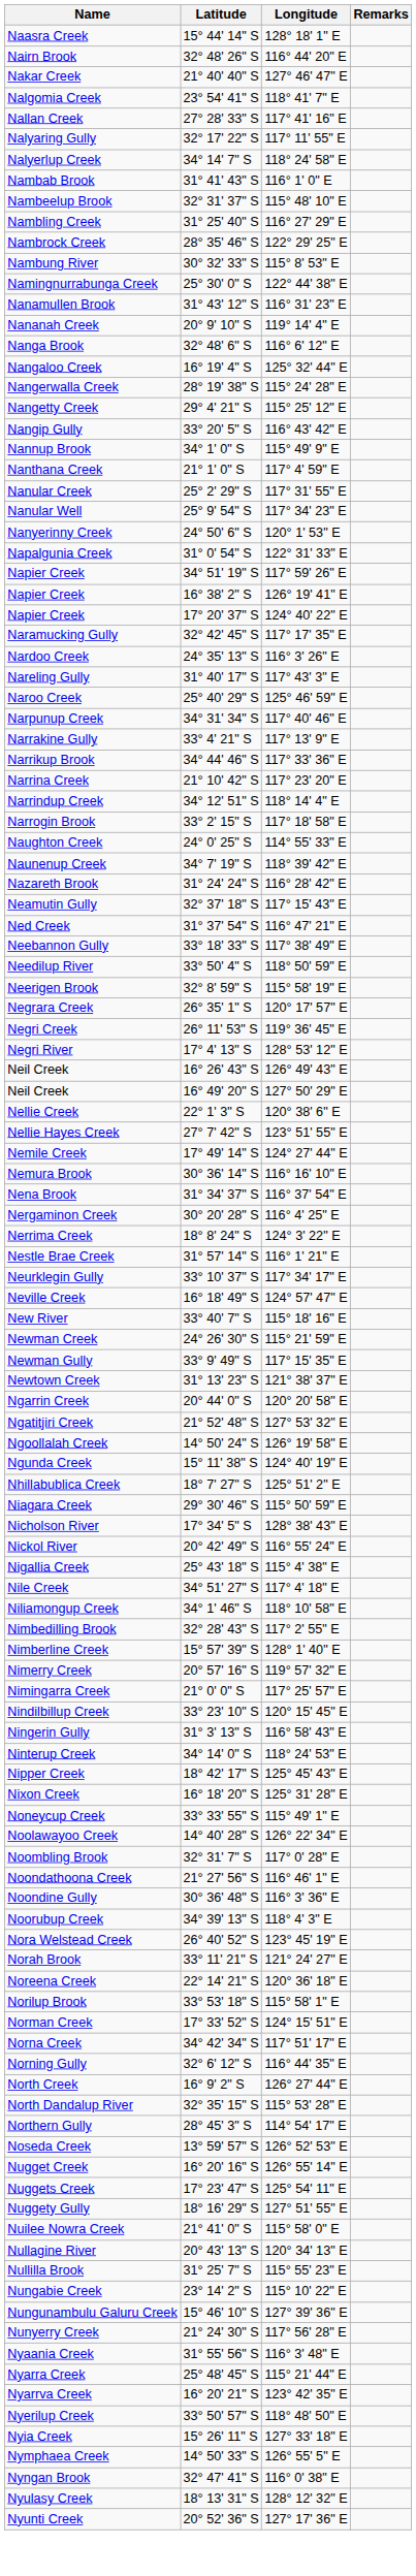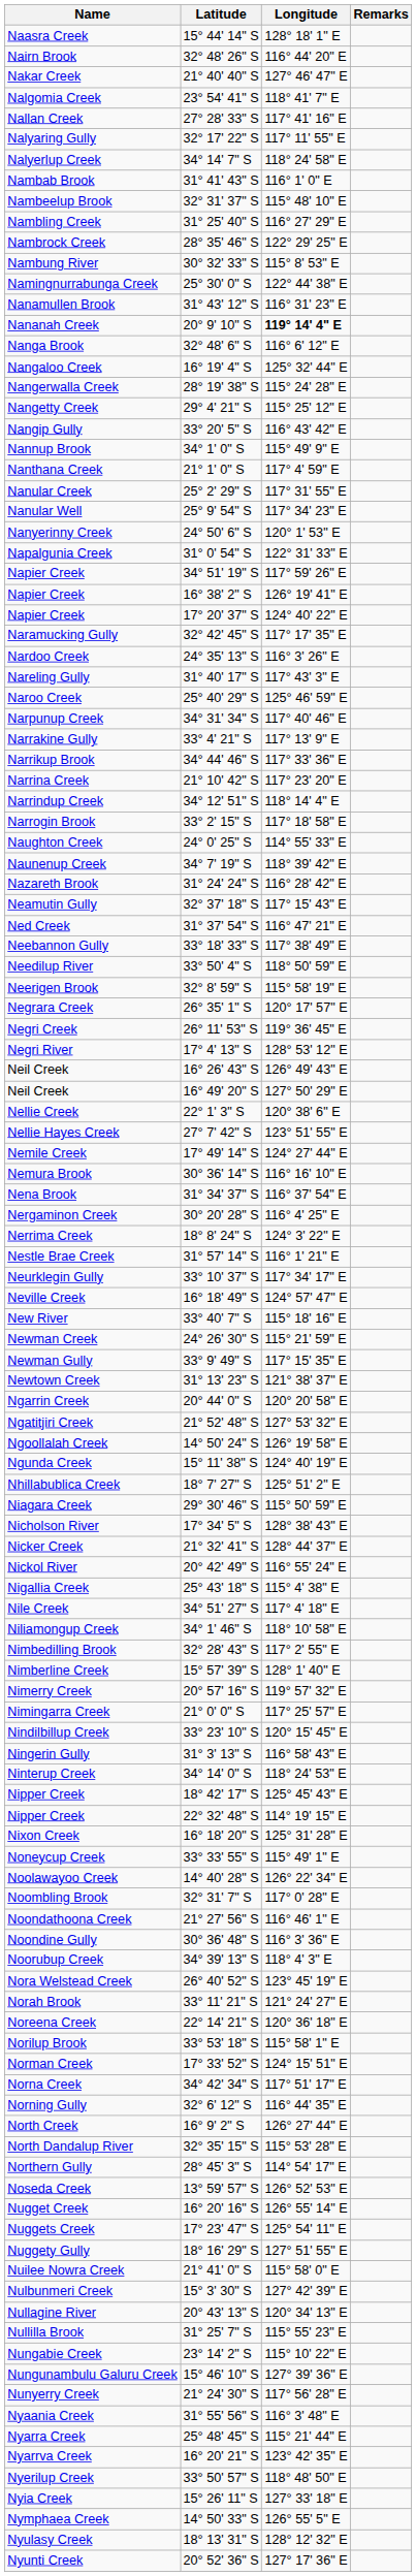Nananah Creek | Longitude: normal -> bold
+ row: Nicker Creek | 21° 32' 41" S | 128° 44' 37" E
+ row: Nipper Creek | 22° 32' 48" S | 114° 19' 15" E
+ row: Nulbunmeri Creek | 15° 3' 30" S | 127° 42' 39" E
- row: Nyngan Brook | 32° 47' 41" S | 116° 0' 38" E
